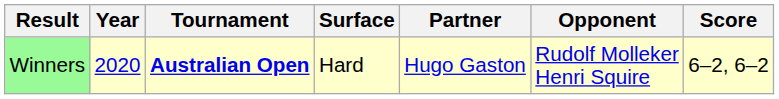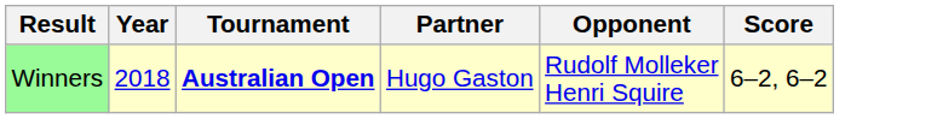- column: Surface | Hard
Winners | Year: 2020 -> 2018
